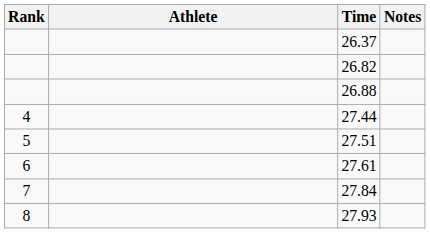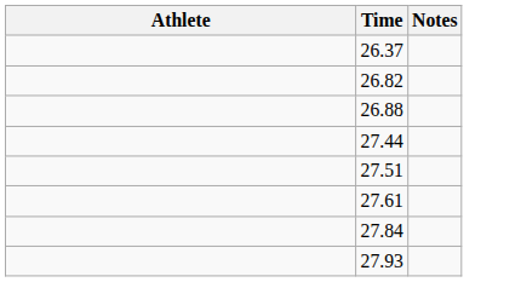- column: Rank | 4 | 5 | 6 | 7 | 8
